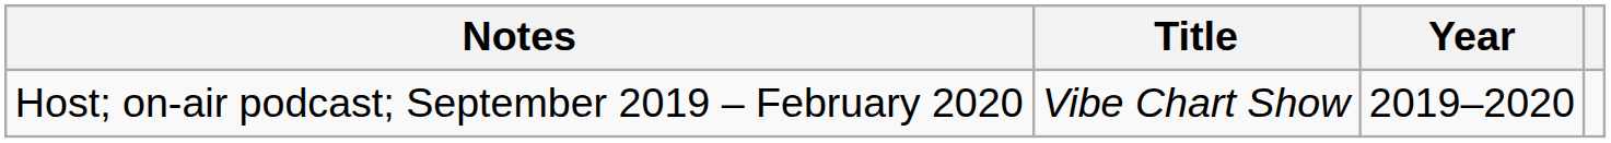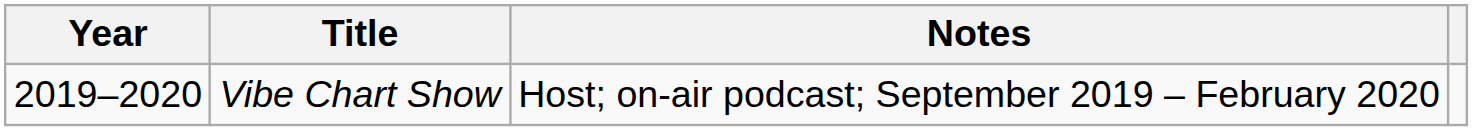columns swapped: Year <-> Notes
